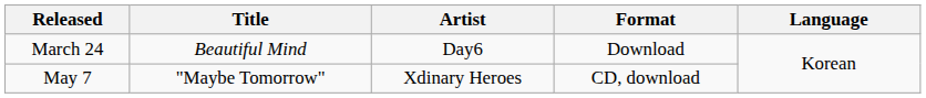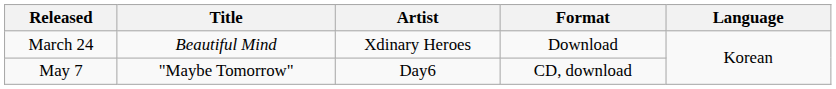March 24 | Artist: Day6 -> Xdinary Heroes
May 7 | Artist: Xdinary Heroes -> Day6
